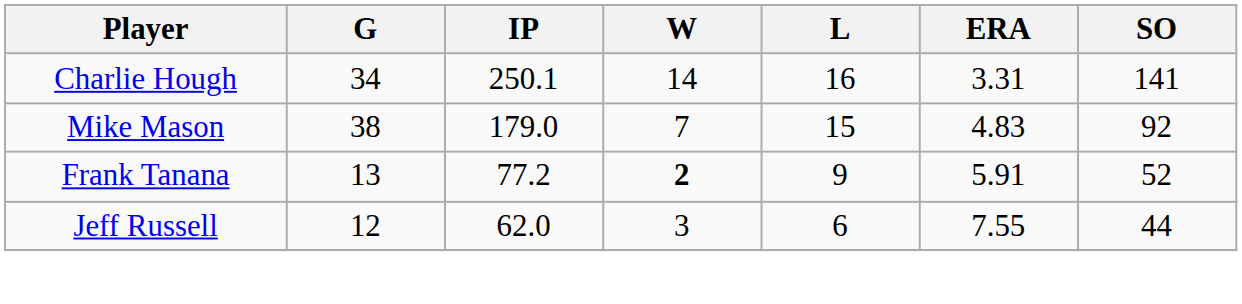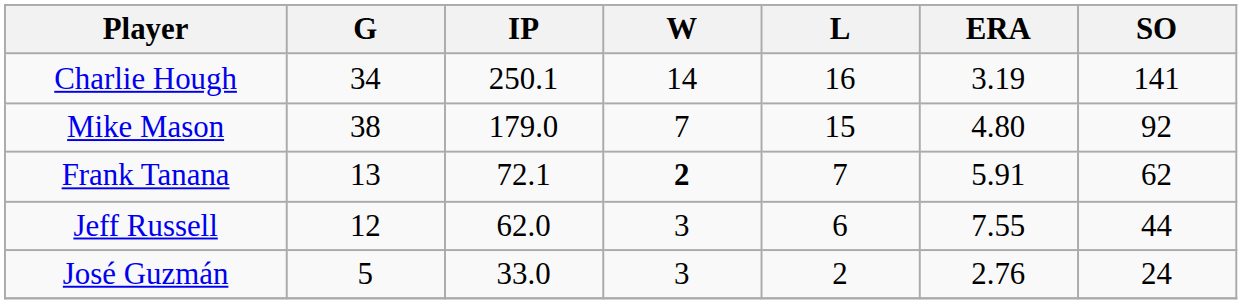Charlie Hough | ERA: 3.31 -> 3.19
Mike Mason | ERA: 4.83 -> 4.80
Frank Tanana | IP: 77.2 -> 72.1
Frank Tanana | L: 9 -> 7
Frank Tanana | SO: 52 -> 62
+ row: José Guzmán | 5 | 33.0 | 3 | 2 | 2.76 | 24
